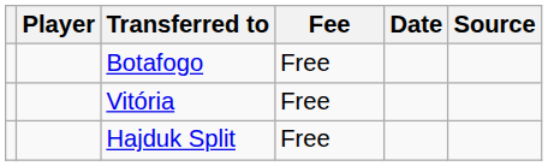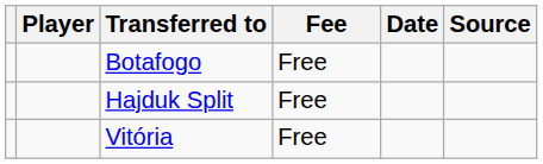rows swapped: Hajduk Split <-> Vitória
